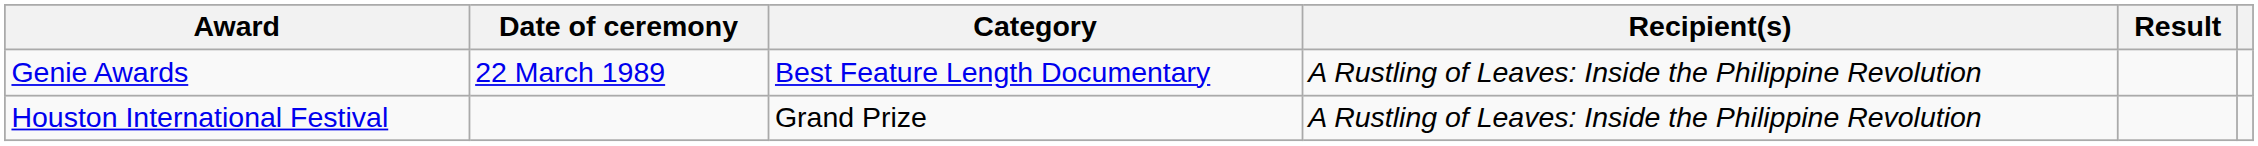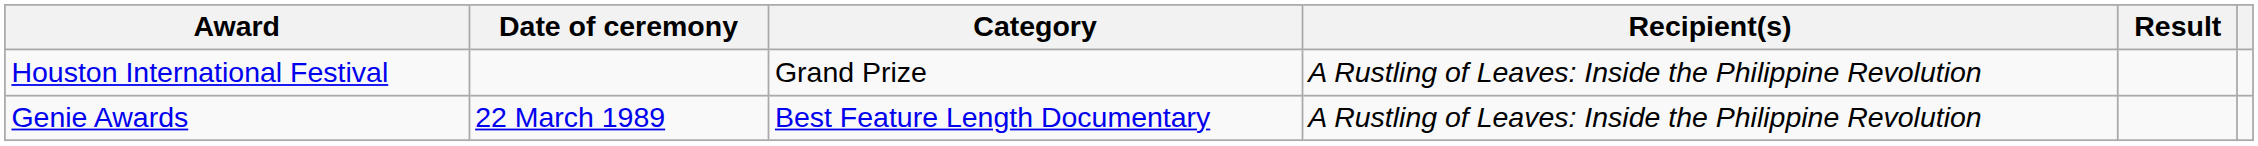rows swapped: Houston International Festival <-> Genie Awards
